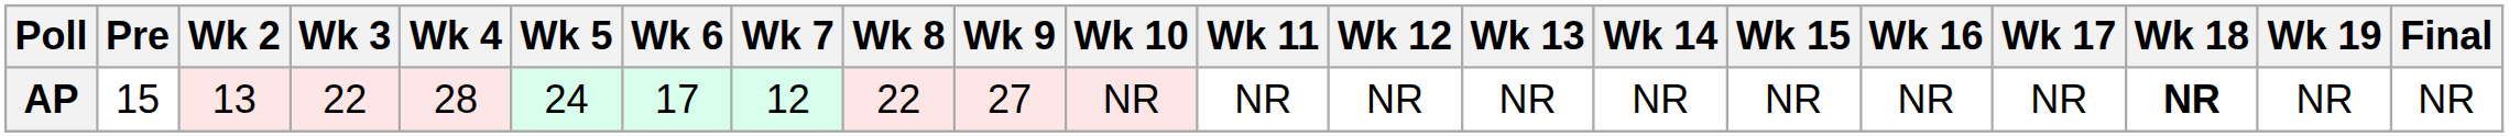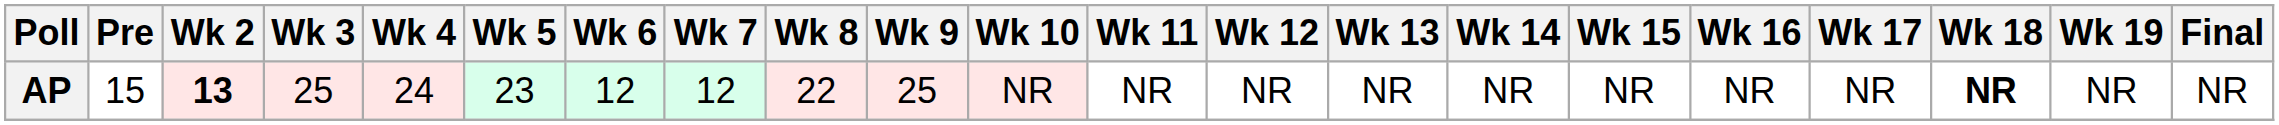AP | Wk 2: normal -> bold
AP | Wk 3: 22 -> 25
AP | Wk 4: 28 -> 24
AP | Wk 5: 24 -> 23
AP | Wk 6: 17 -> 12
AP | Wk 9: 27 -> 25
